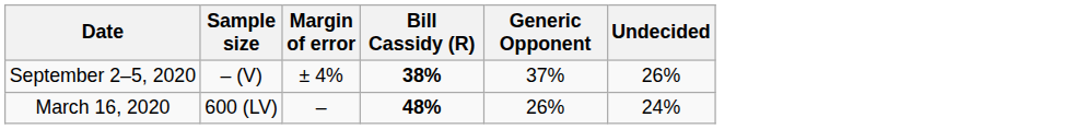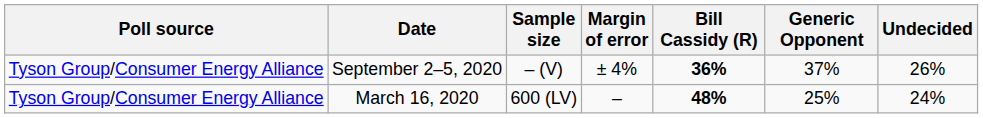+ column: Poll source | Tyson Group/Consumer Energy Alliance | Tyson Group/Consumer Energy Alliance
September 2–5, 2020 | Bill Cassidy (R): 38% -> 36%
March 16, 2020 | Generic Opponent: 26% -> 25%
